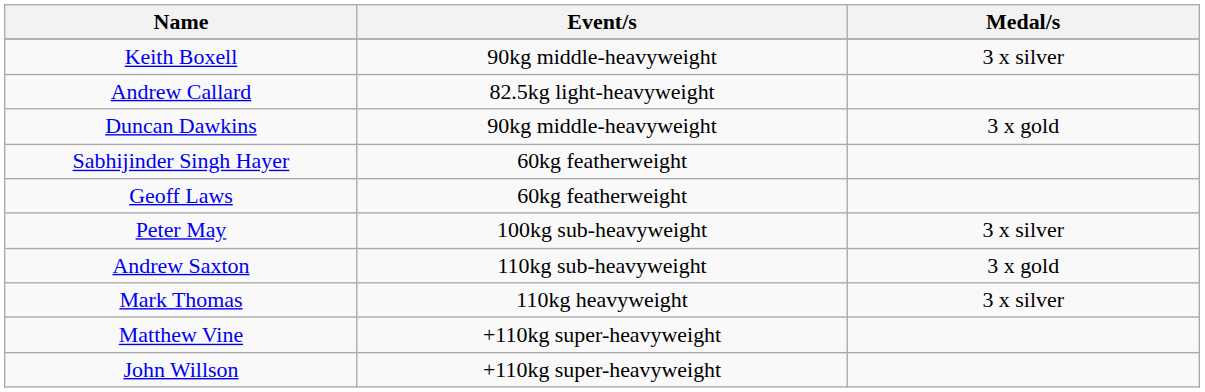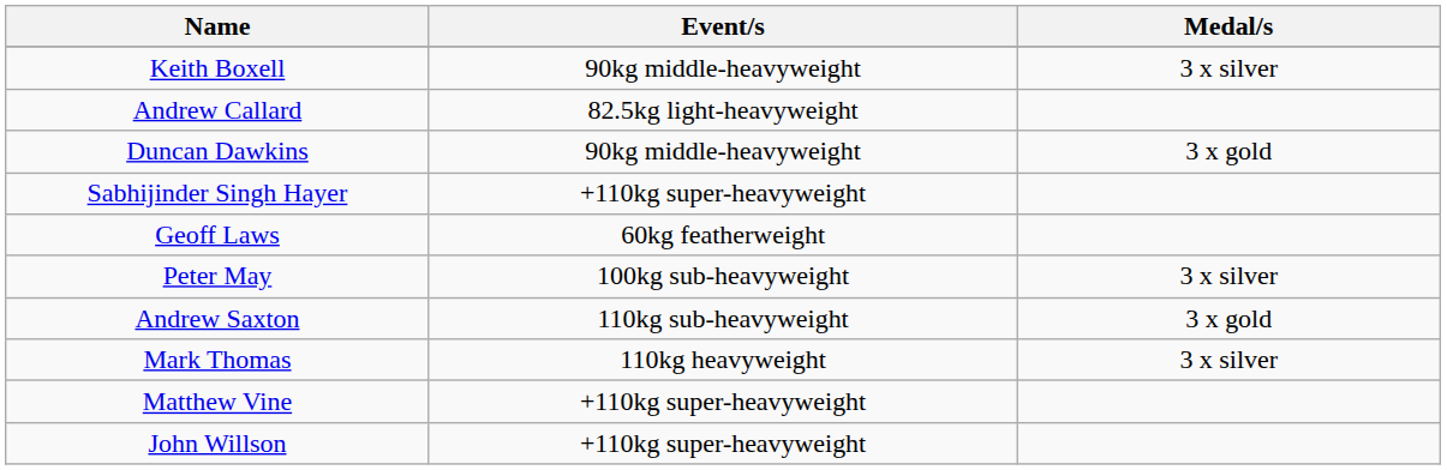Sabhijinder Singh Hayer | Event/s: 60kg featherweight -> +110kg super-heavyweight
